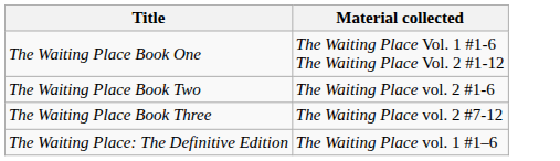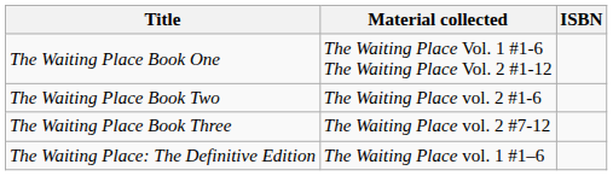+ column: ISBN
